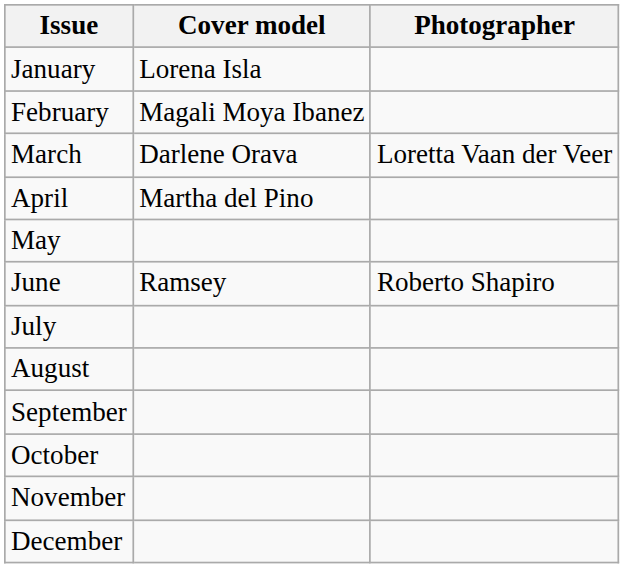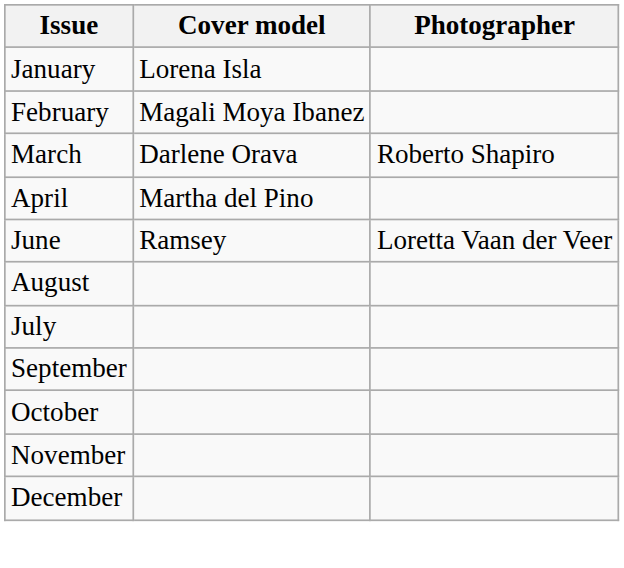March | Photographer: Loretta Vaan der Veer -> Roberto Shapiro
- row: May
June | Photographer: Roberto Shapiro -> Loretta Vaan der Veer
rows swapped: July <-> August
